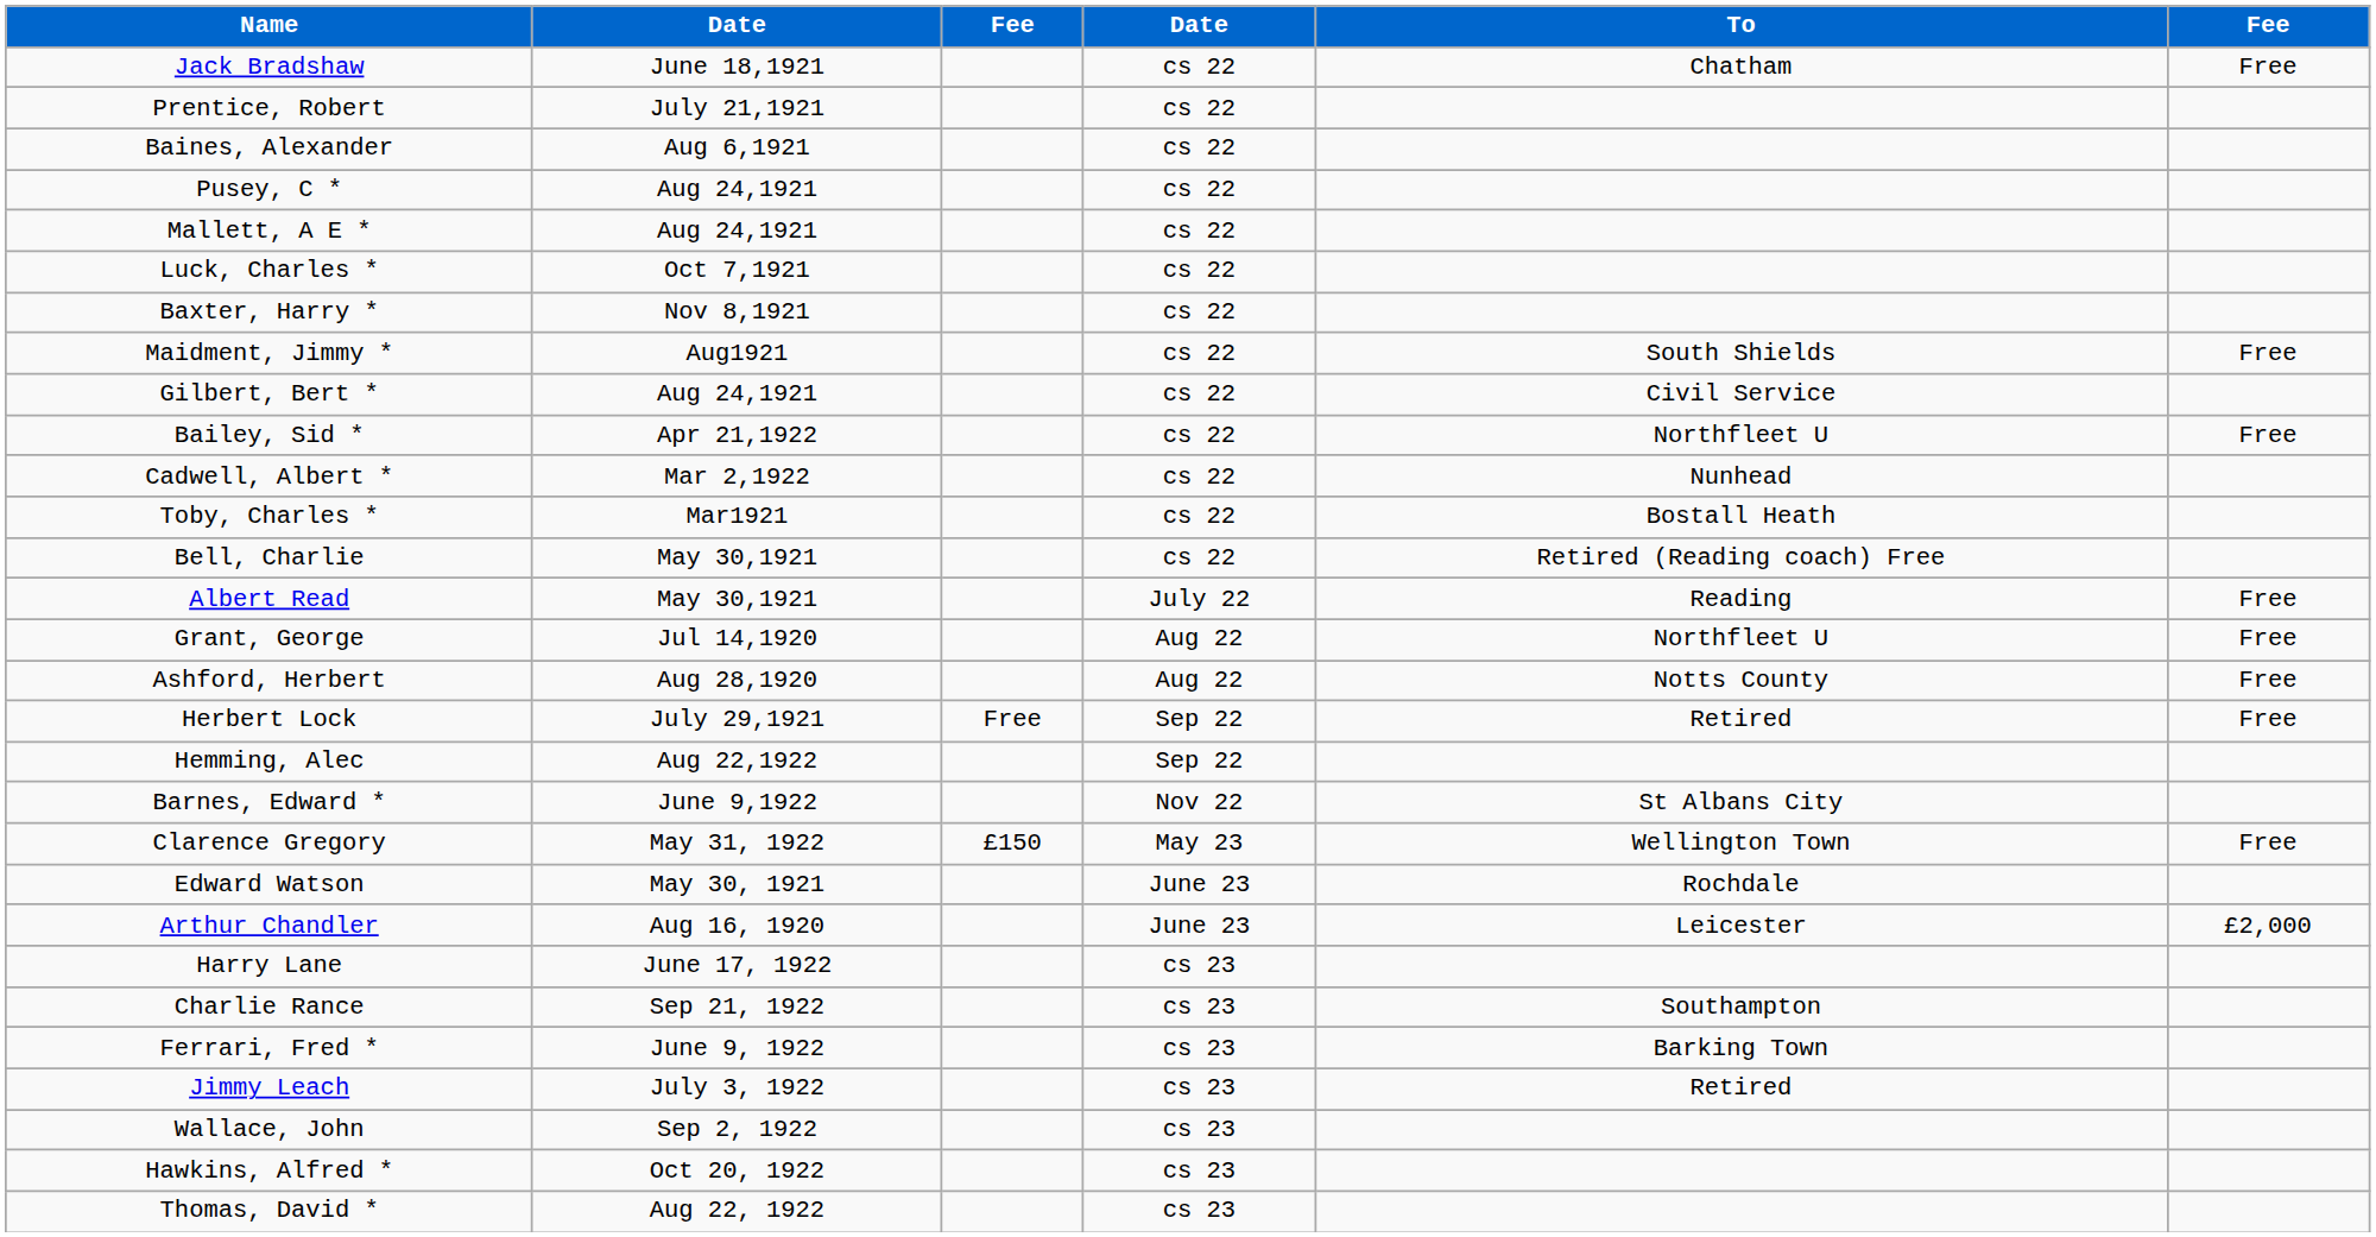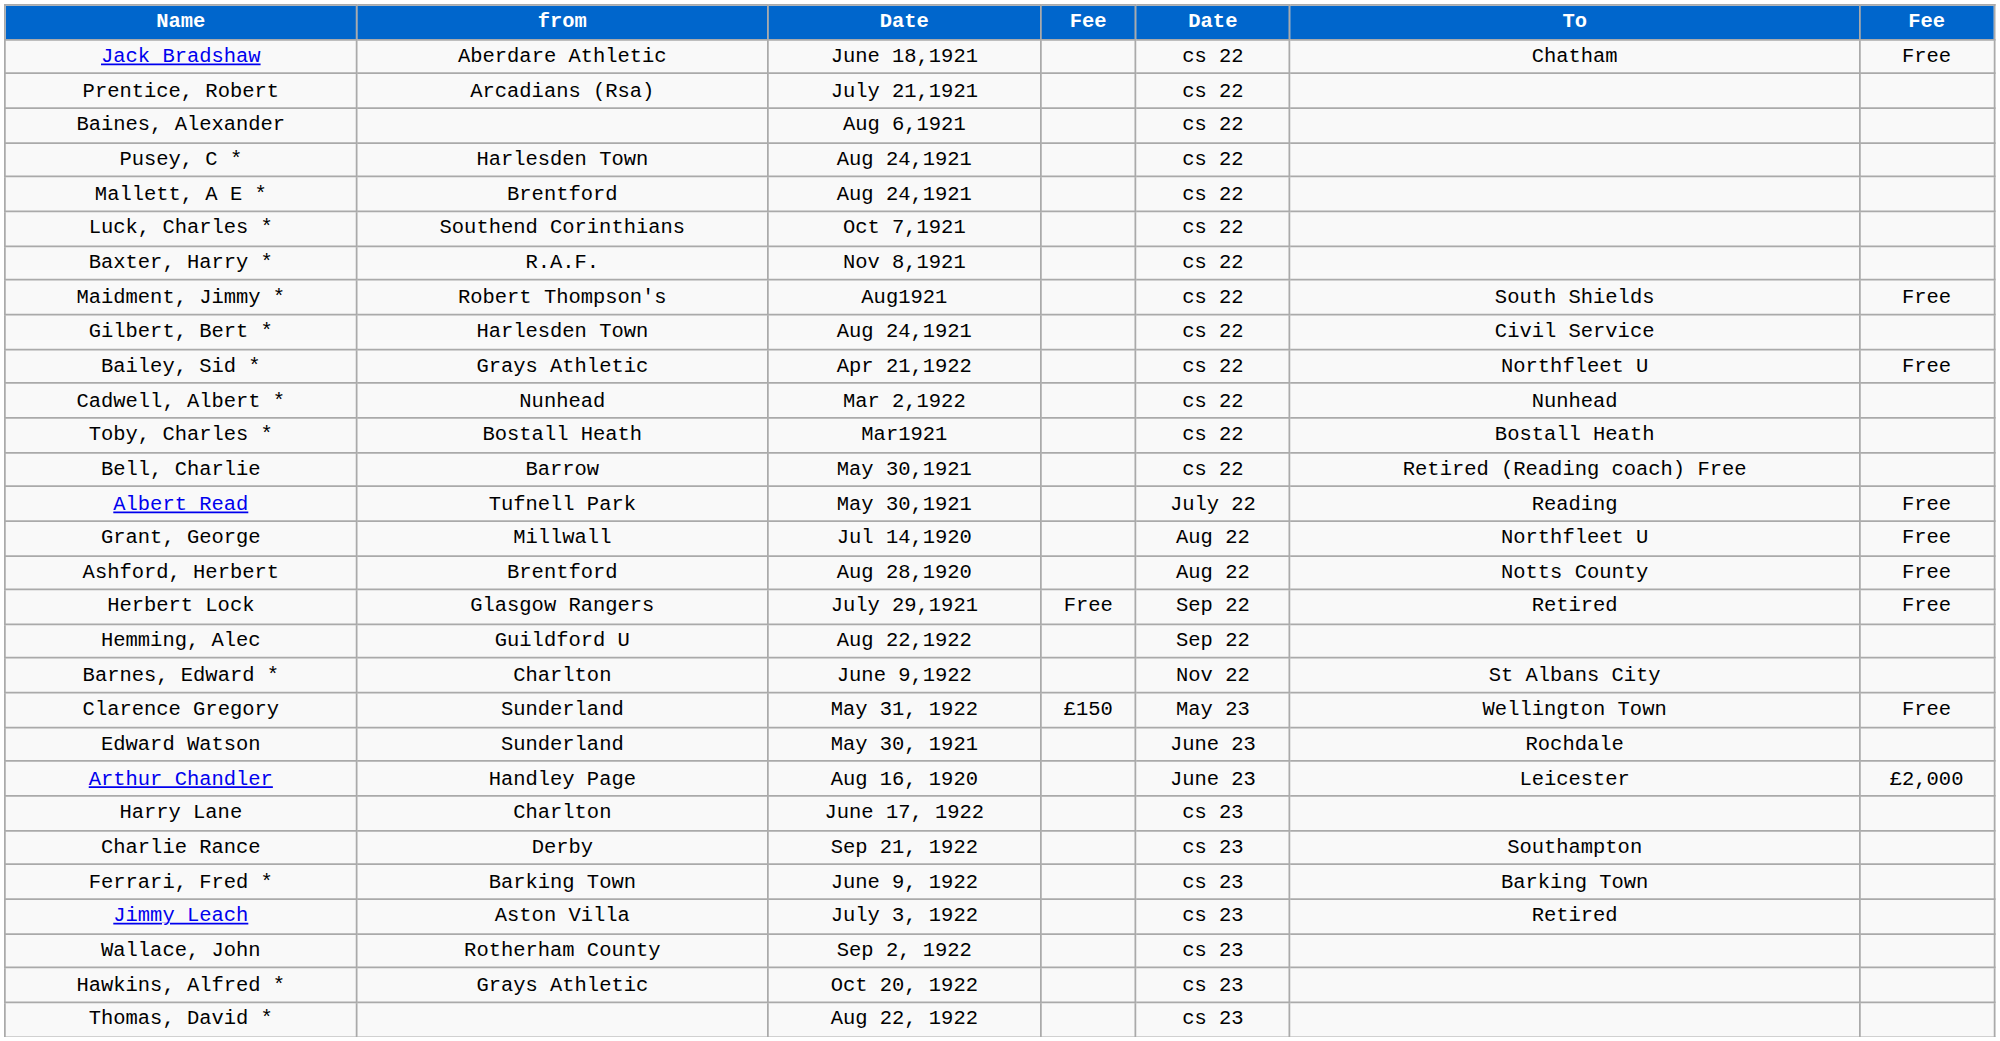+ column: from | Aberdare Athletic | Arcadians (Rsa) | Harlesden Town | Brentford | Southend Corinthians | R.A.F. | Robert Thompson's | Harlesden Town | Grays Athletic | Nunhead | Bostall Heath | Barrow | Tufnell Park | Millwall | Brentford | Glasgow Rangers | Guildford U | Charlton | Sunderland | Sunderland | Handley Page | Charlton | Derby | Barking Town | Aston Villa | Rotherham County | Grays Athletic
